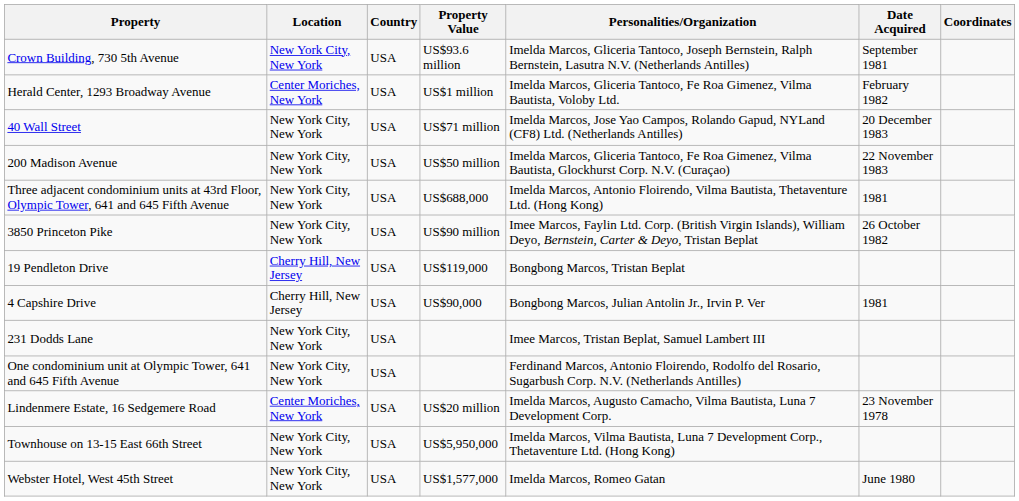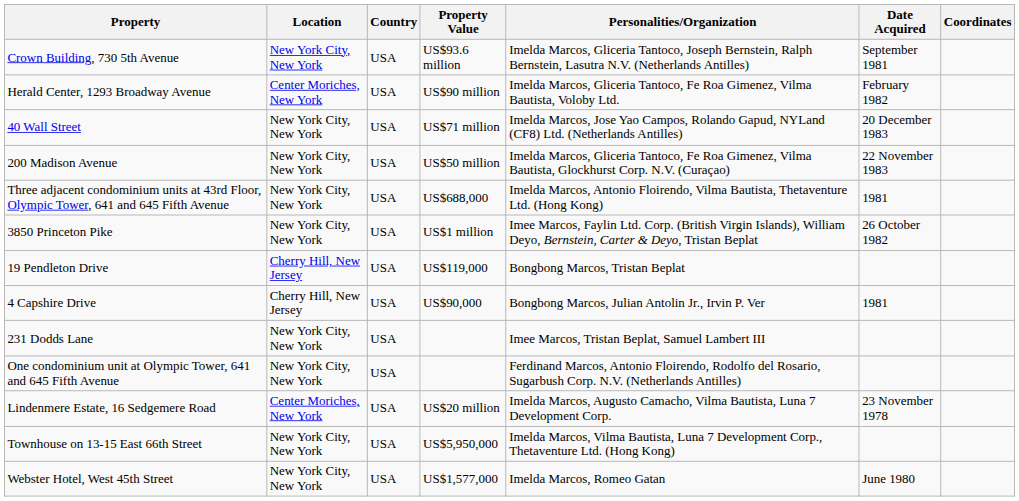Herald Center, 1293 Broadway Avenue | Property Value: US$1 million -> US$90 million
3850 Princeton Pike | Property Value: US$90 million -> US$1 million
